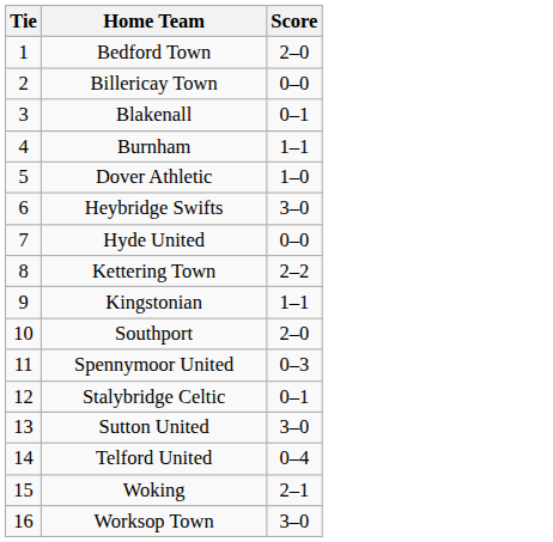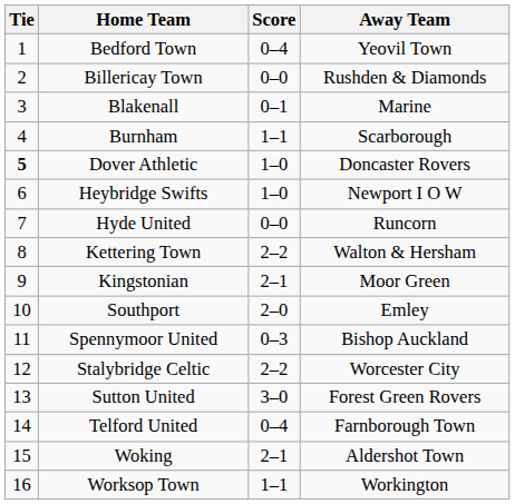+ column: Away Team | Yeovil Town | Rushden & Diamonds | Marine | Scarborough | Doncaster Rovers | Newport I O W | Runcorn | Walton & Hersham | Moor Green | Emley | Bishop Auckland | Worcester City | Forest Green Rovers | Farnborough Town | Aldershot Town | Workington
Bedford Town | Score: 2–0 -> 0–4
Dover Athletic | Tie: normal -> bold
Heybridge Swifts | Score: 3–0 -> 1–0
Kingstonian | Score: 1–1 -> 2–1
Stalybridge Celtic | Score: 0–1 -> 2–2
Worksop Town | Score: 3–0 -> 1–1
